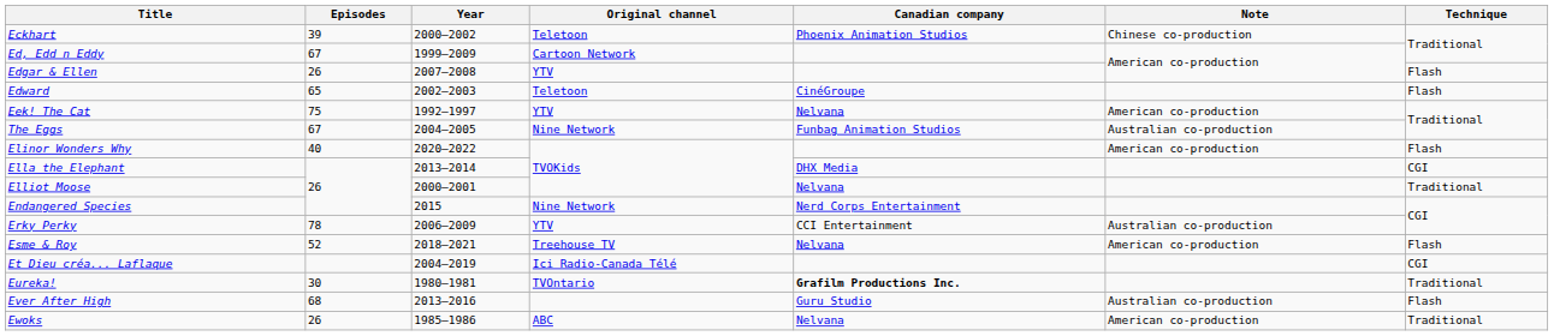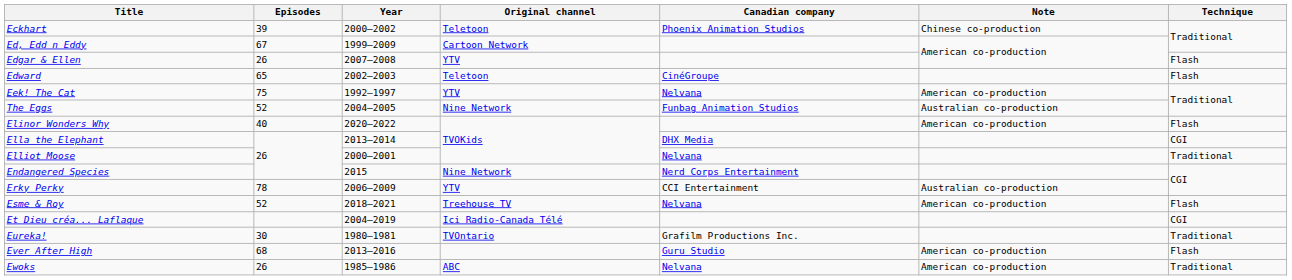The Eggs | Episodes: 67 -> 52
Eureka! | Canadian company: bold -> normal
Ever After High | Note: Australian co-production -> American co-production
